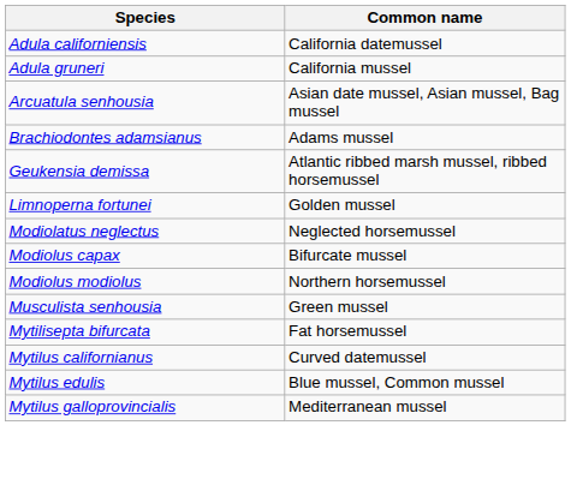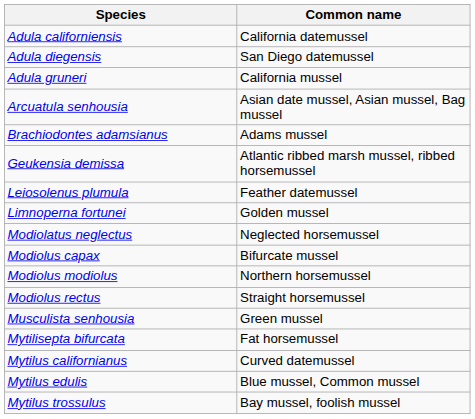+ row: Adula diegensis | San Diego datemussel
+ row: Leiosolenus plumula | Feather datemussel
+ row: Modiolus rectus | Straight horsemussel
- row: Mytilus galloprovincialis | Mediterranean mussel
+ row: Mytilus trossulus | Bay mussel, foolish mussel
